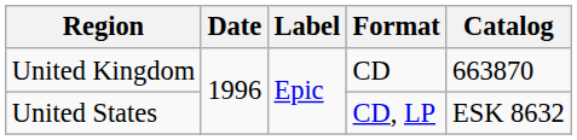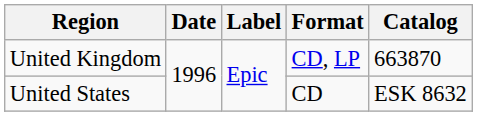United Kingdom | Format: CD -> CD, LP
United States | Format: CD, LP -> CD
